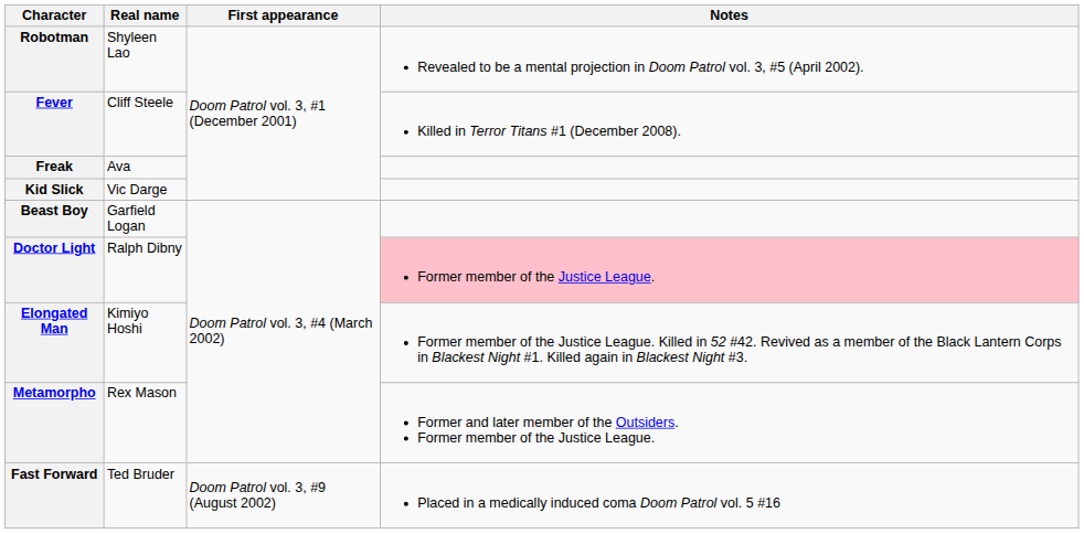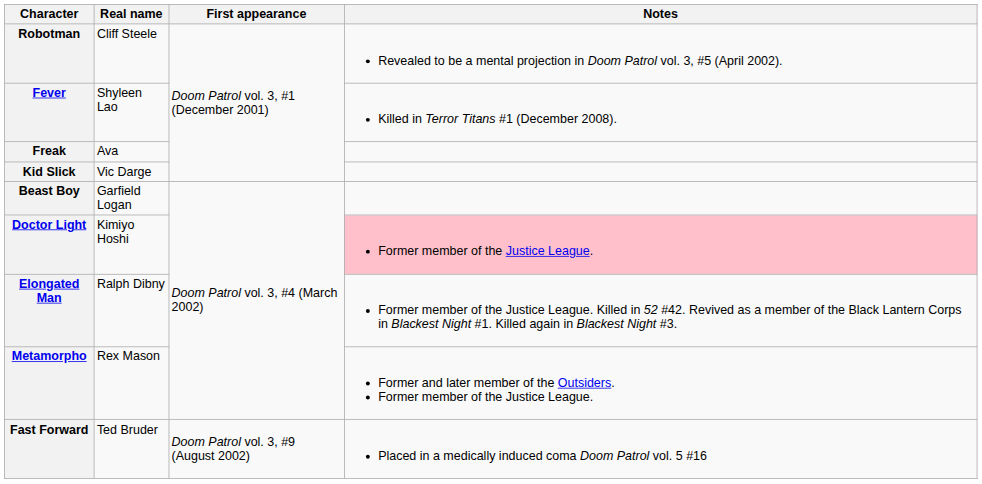Robotman | Real name: Shyleen Lao -> Cliff Steele
Fever | Real name: Cliff Steele -> Shyleen Lao
Doctor Light | Real name: Ralph Dibny -> Kimiyo Hoshi
Elongated Man | Real name: Kimiyo Hoshi -> Ralph Dibny
